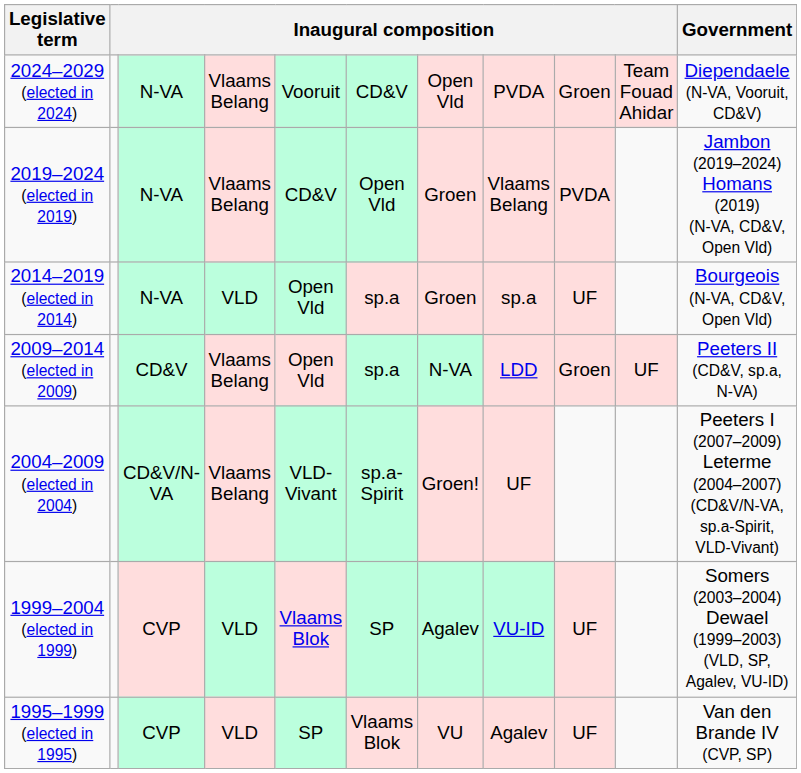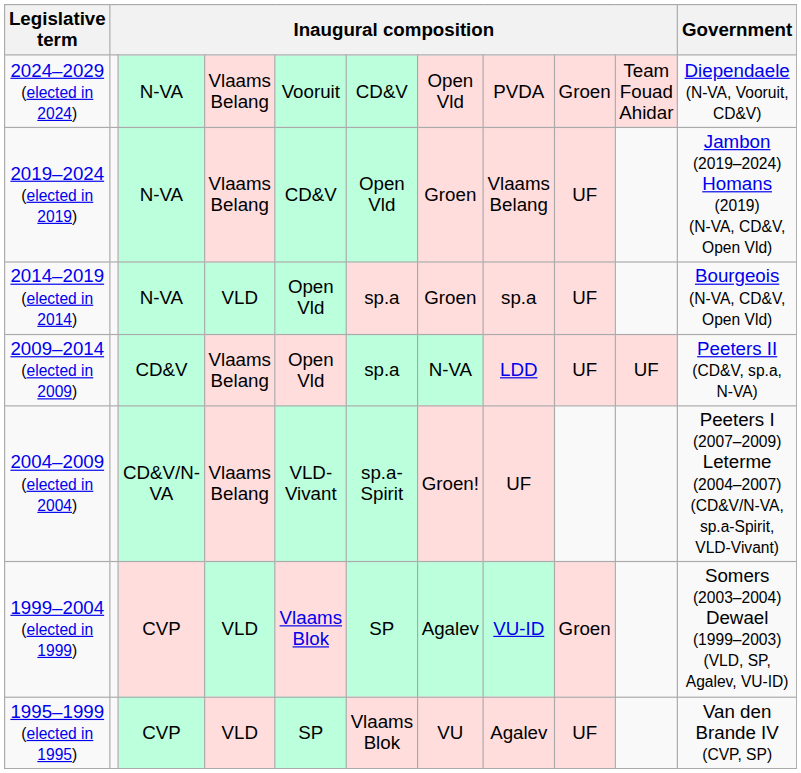2019–2024 (elected in 2019) | column 9: PVDA -> UF
2009–2014 (elected in 2009) | column 9: Groen -> UF
1999–2004 (elected in 1999) | column 9: UF -> Groen
